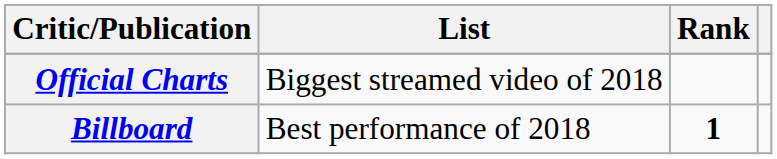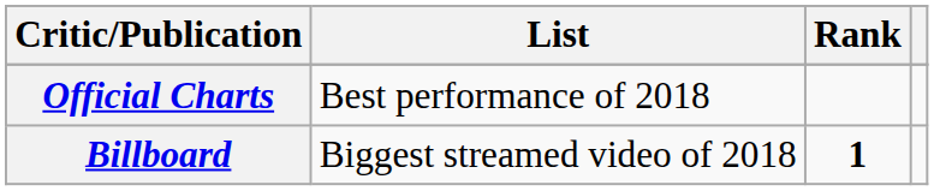Official Charts | List: Biggest streamed video of 2018 -> Best performance of 2018
Billboard | List: Best performance of 2018 -> Biggest streamed video of 2018
